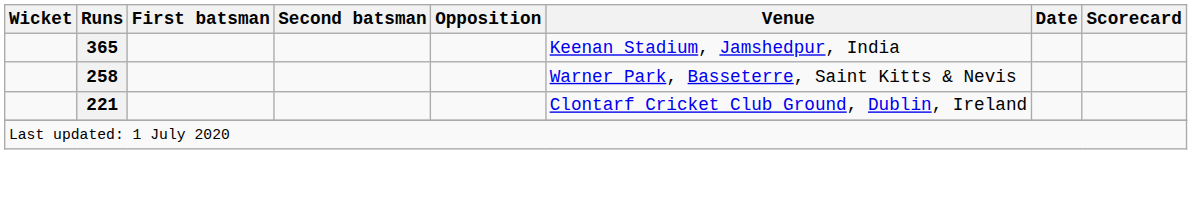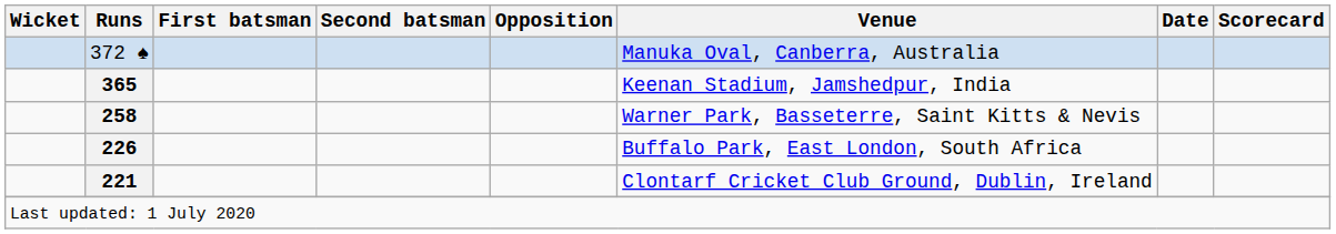+ row: 372 ♠ | Manuka Oval, Canberra, Australia
+ row: 226 | Buffalo Park, East London, South Africa
